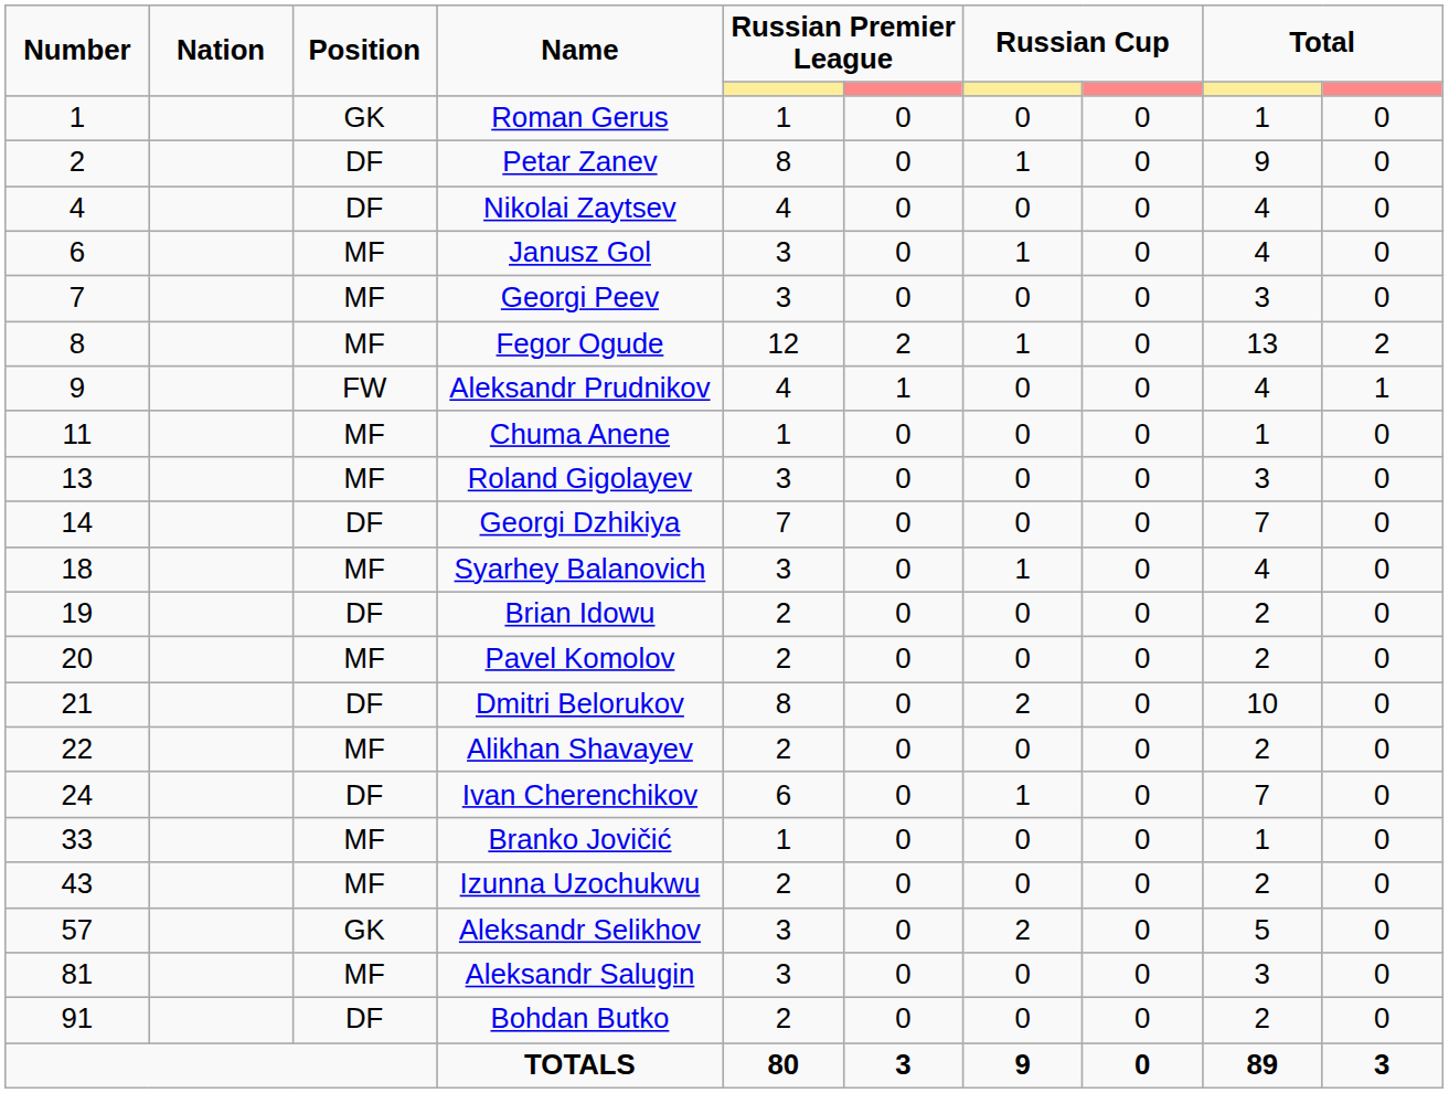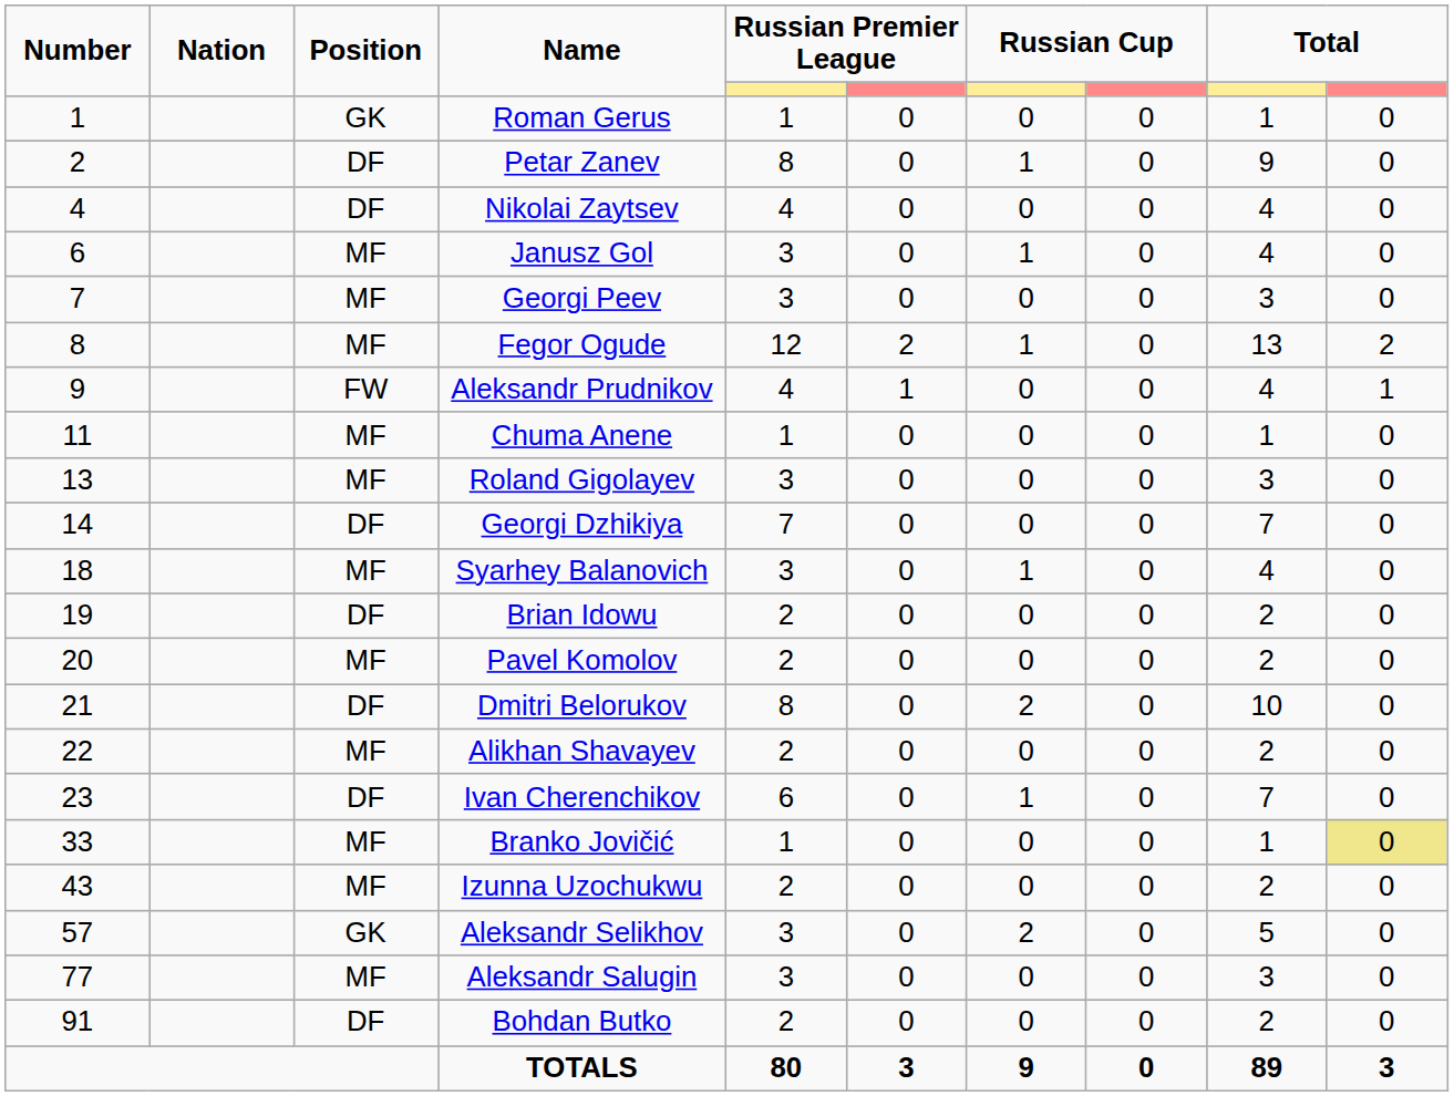Ivan Cherenchikov | Number: 24 -> 23
Branko Jovičić | column 10: no background -> khaki background
Aleksandr Salugin | Number: 81 -> 77
